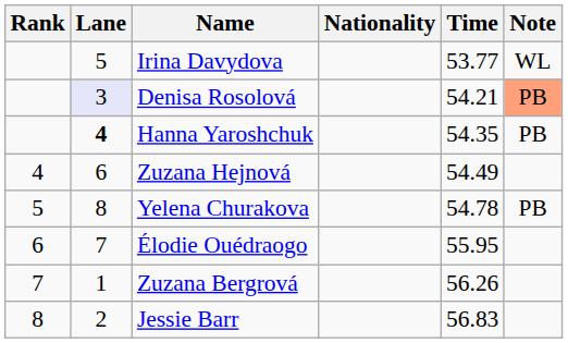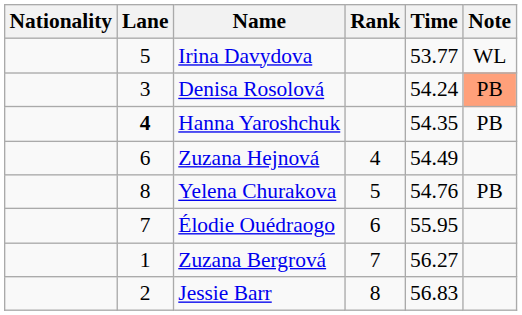columns swapped: Rank <-> Nationality
Denisa Rosolová | Lane: lavender background -> no background
Denisa Rosolová | Time: 54.21 -> 54.24
Yelena Churakova | Time: 54.78 -> 54.76
Zuzana Bergrová | Time: 56.26 -> 56.27
